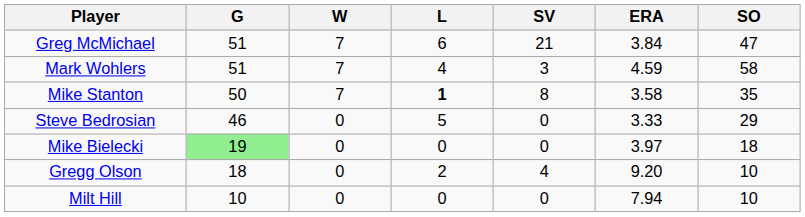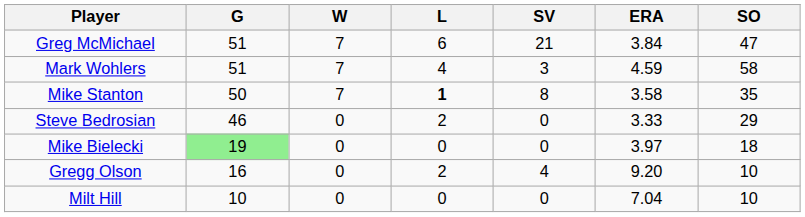Steve Bedrosian | L: 5 -> 2
Gregg Olson | G: 18 -> 16
Milt Hill | ERA: 7.94 -> 7.04
